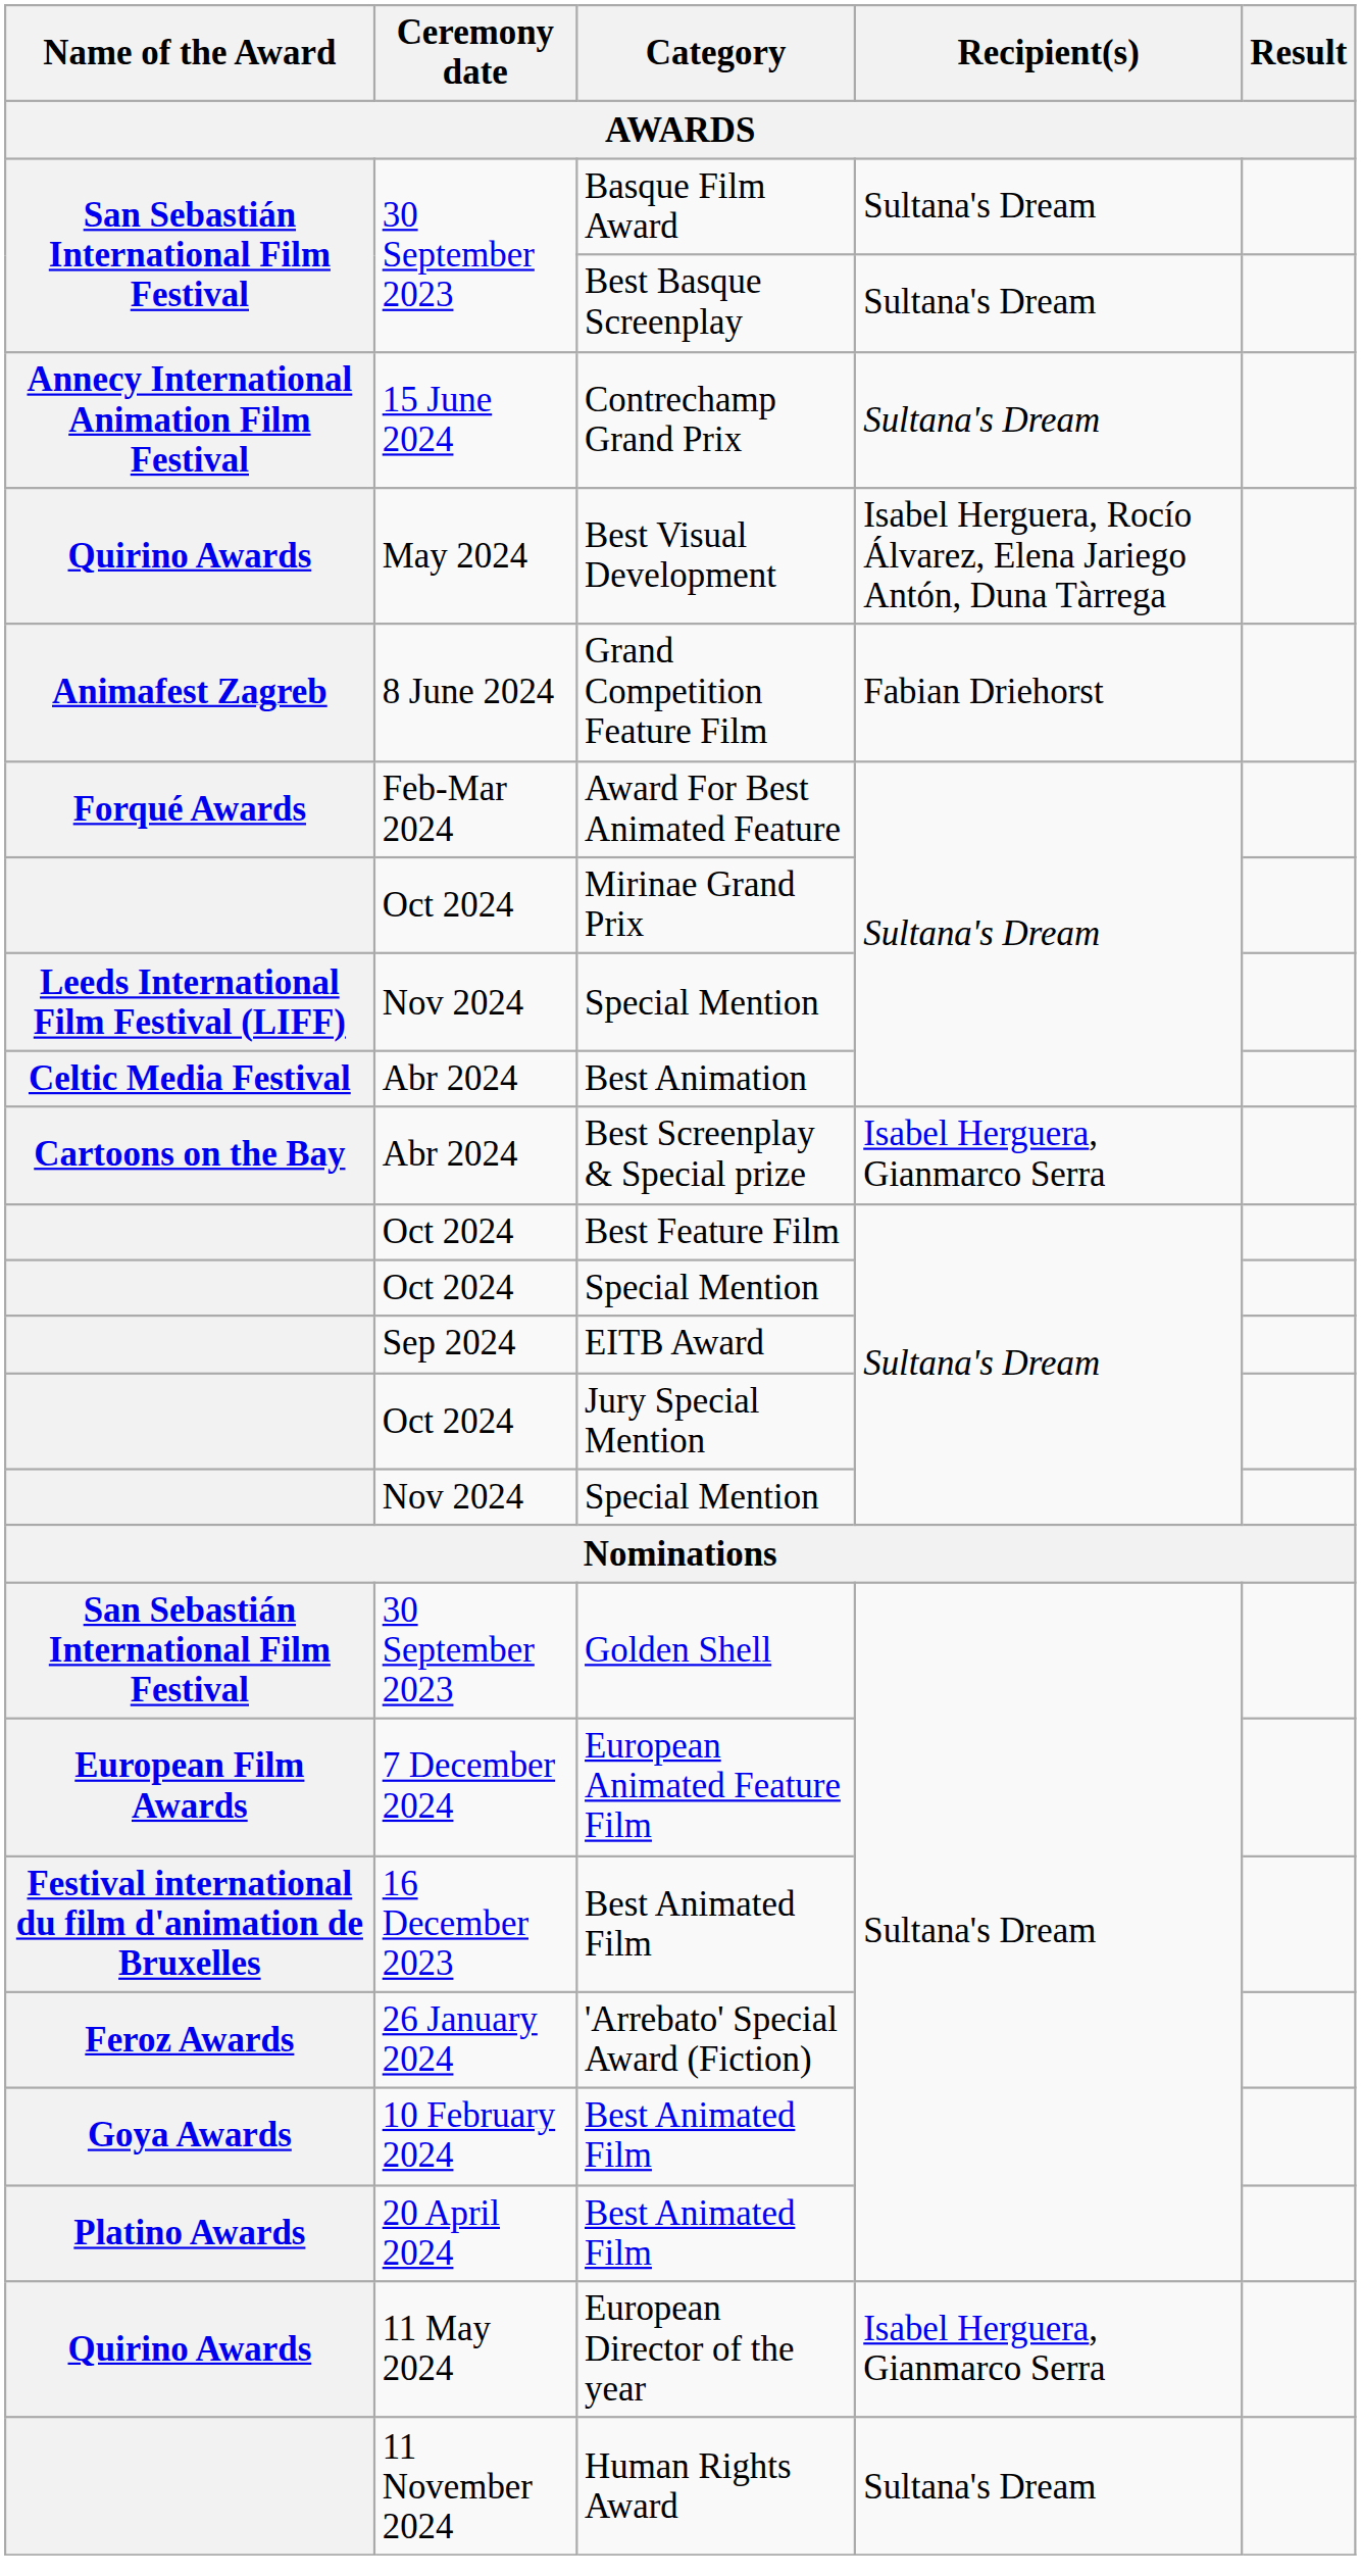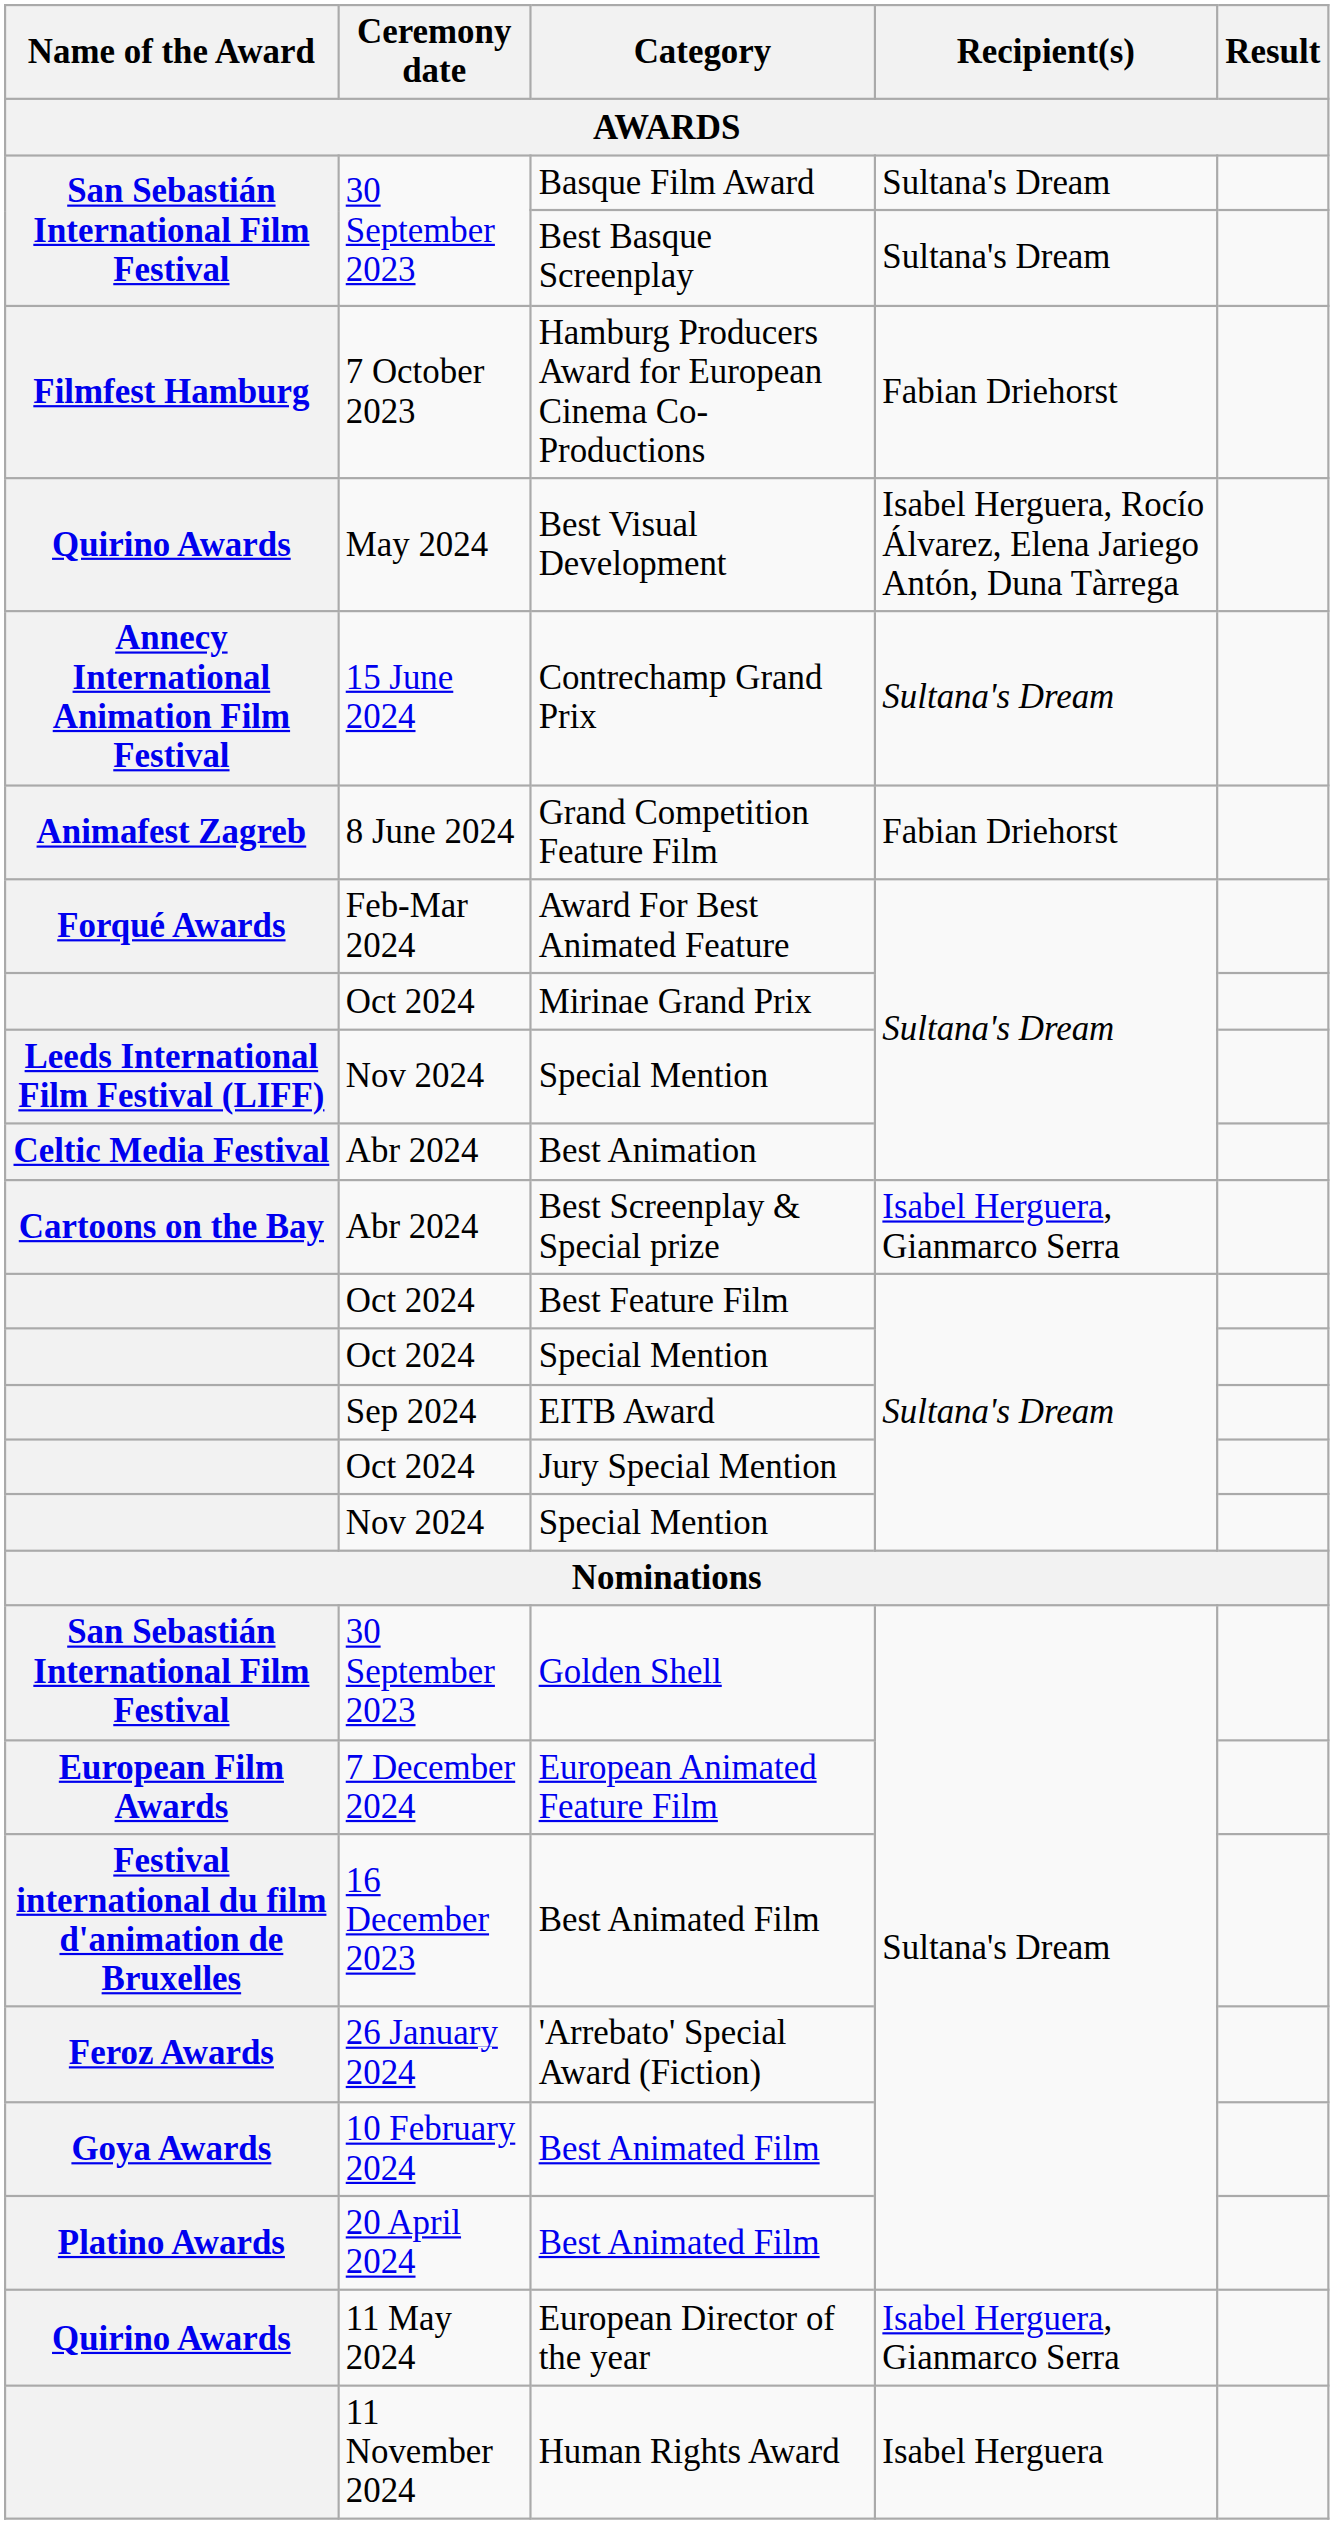+ row: Filmfest Hamburg | 7 October 2023 | Hamburg Producers Award for European Cinema Co-Productions | Fabian Driehorst
rows swapped: Best Visual Development <-> Contrechamp Grand Prix
Human Rights Award | Recipient(s): Sultana's Dream -> Isabel Herguera
